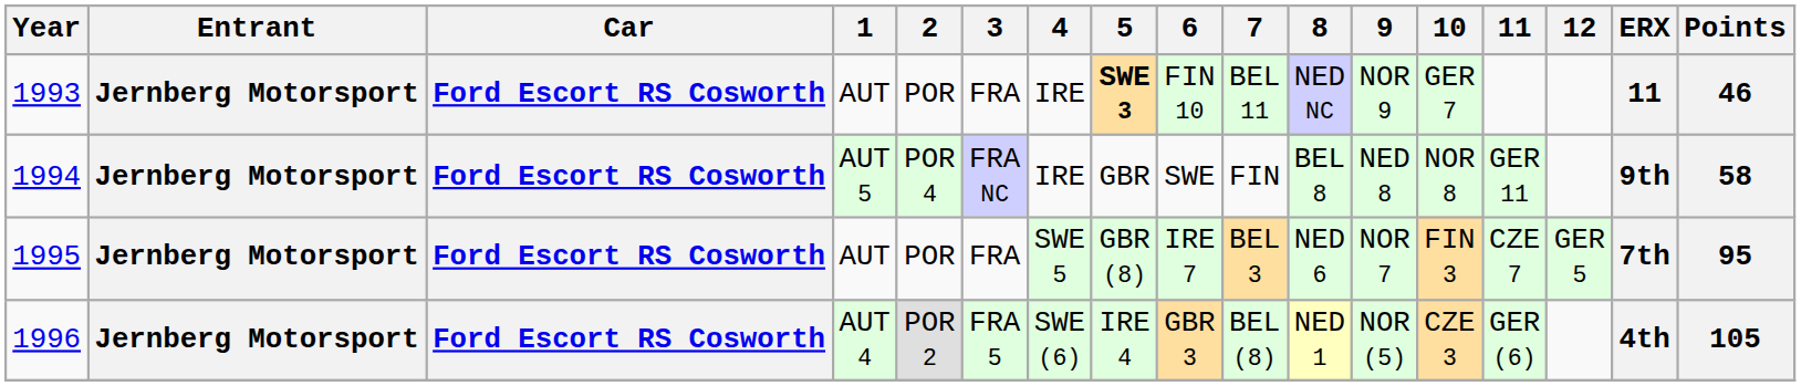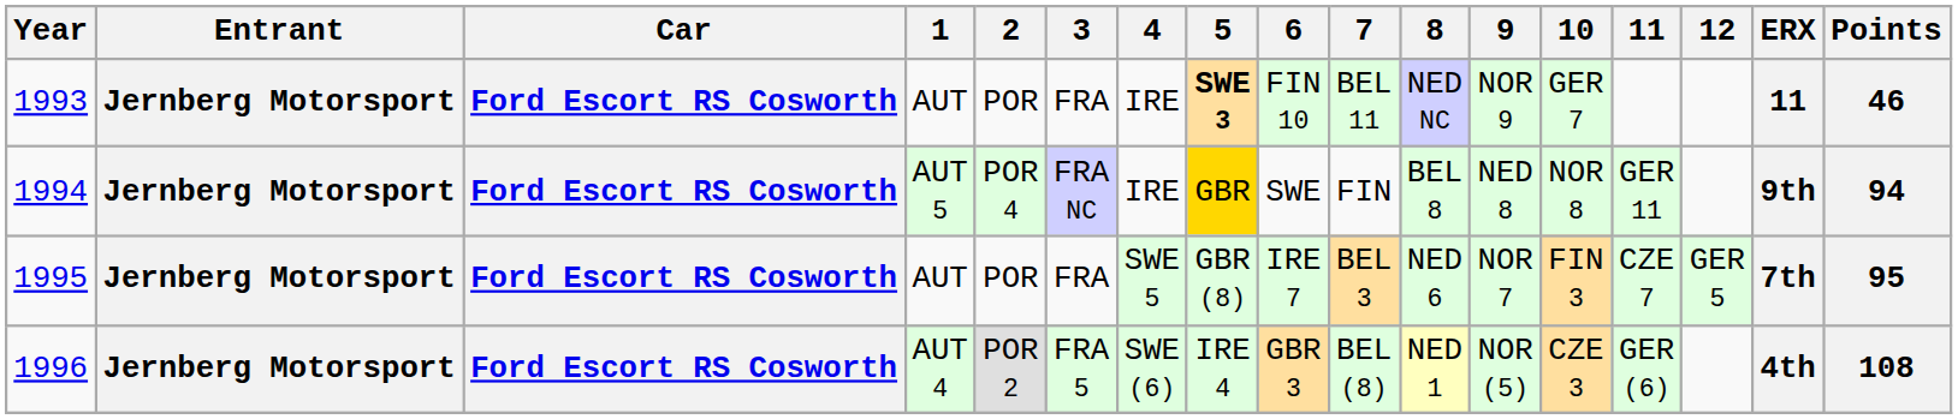1994 | 5: no background -> gold background
1994 | Points: 58 -> 94
1996 | Points: 105 -> 108
